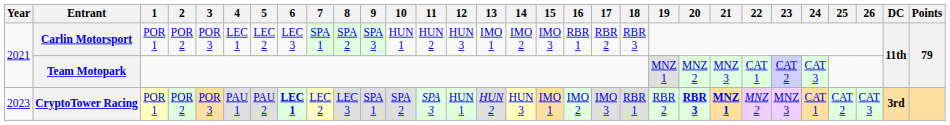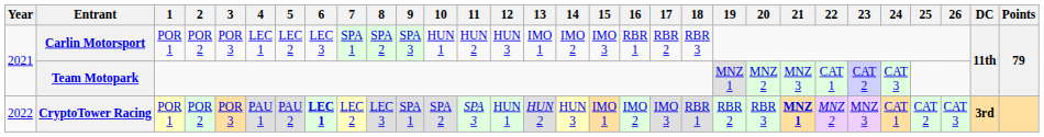CryptoTower Racing | Year: 2023 -> 2022
CryptoTower Racing | 20: bold -> normal
